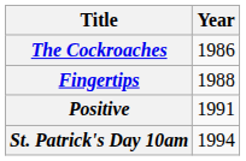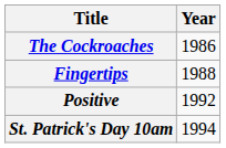Positive | Year: 1991 -> 1992
